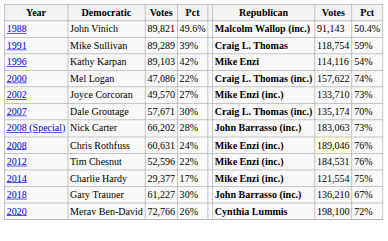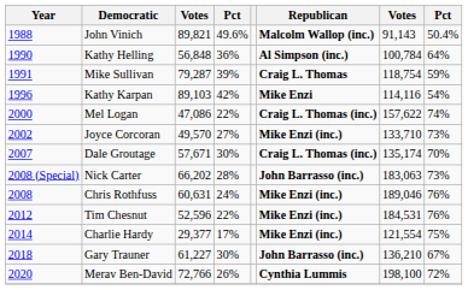+ row: 1990 | Kathy Helling | 56,848 | 36% | Al Simpson (inc.) | 100,784 | 64%
Mike Sullivan | column 3: 89,289 -> 79,287
Chris Rothfuss | column 7: lightyellow background -> no background
